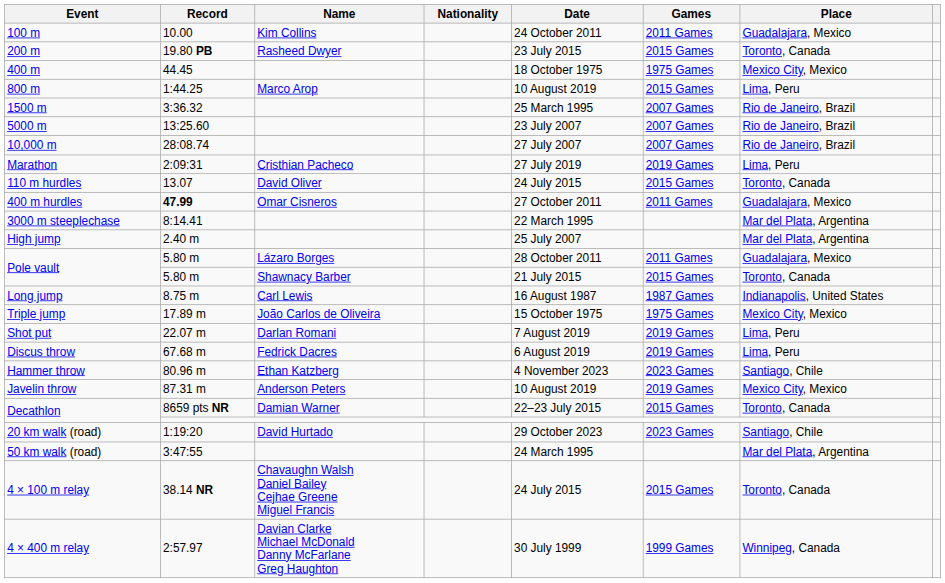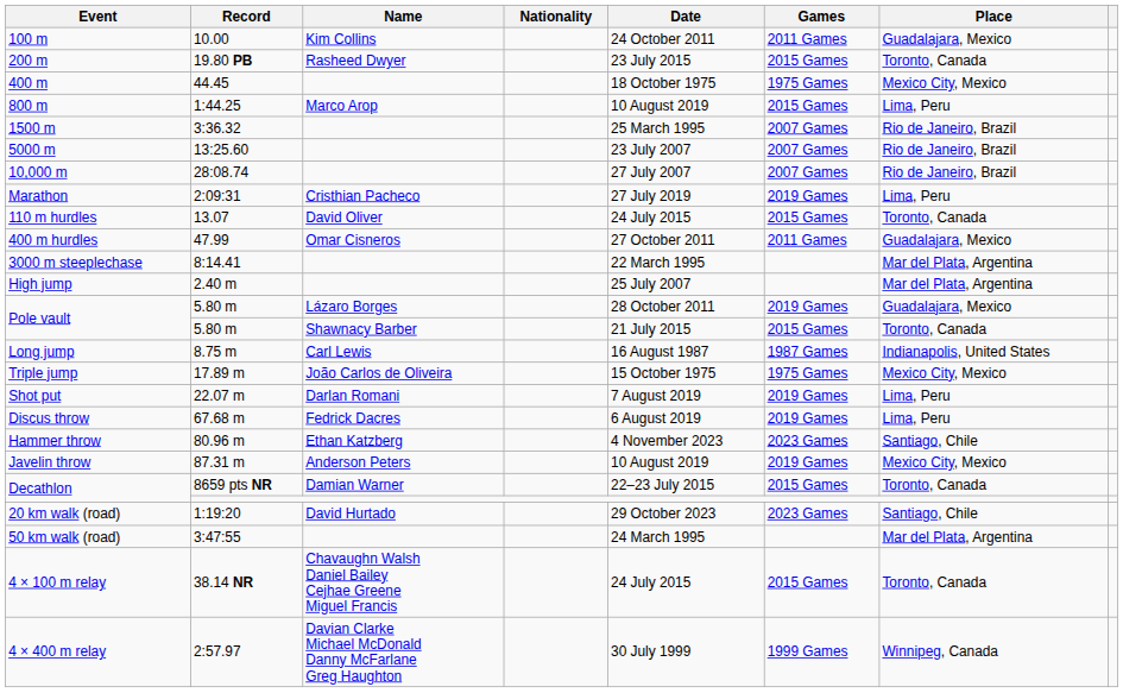400 m hurdles | Record: bold -> normal
Pole vault / Lázaro Borges | Games: 2011 Games -> 2019 Games
